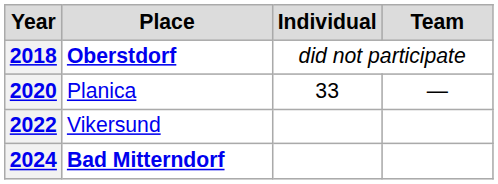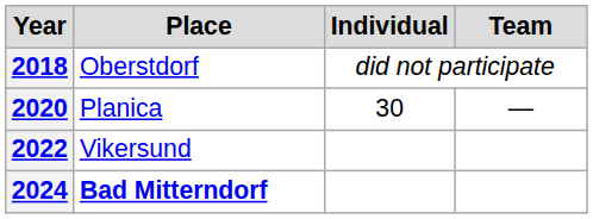2018 | Place: bold -> normal
2020 | Individual: 33 -> 30
